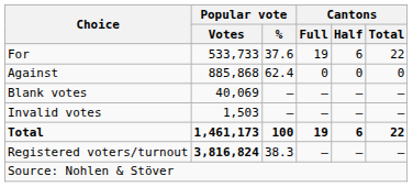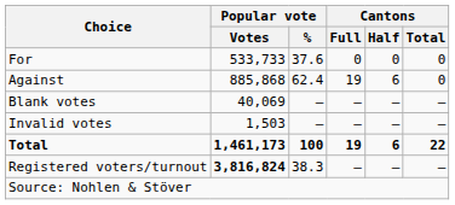For | Cantons / Full: 19 -> 0
For | Cantons / Half: 6 -> 0
For | Cantons / Total: 22 -> 0
Against | Cantons / Full: 0 -> 19
Against | Cantons / Half: 0 -> 6
